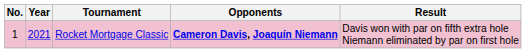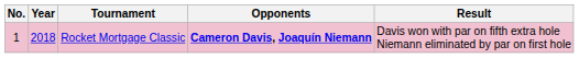Rocket Mortgage Classic | Year: 2021 -> 2018
